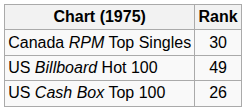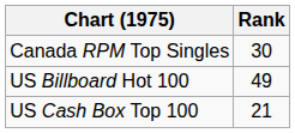US Cash Box Top 100 | Rank: 26 -> 21
